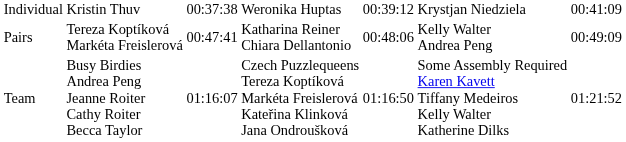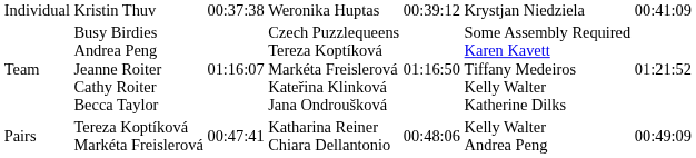rows swapped: Pairs <-> Team
